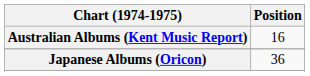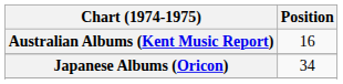Japanese Albums (Oricon) | Position: 36 -> 34
